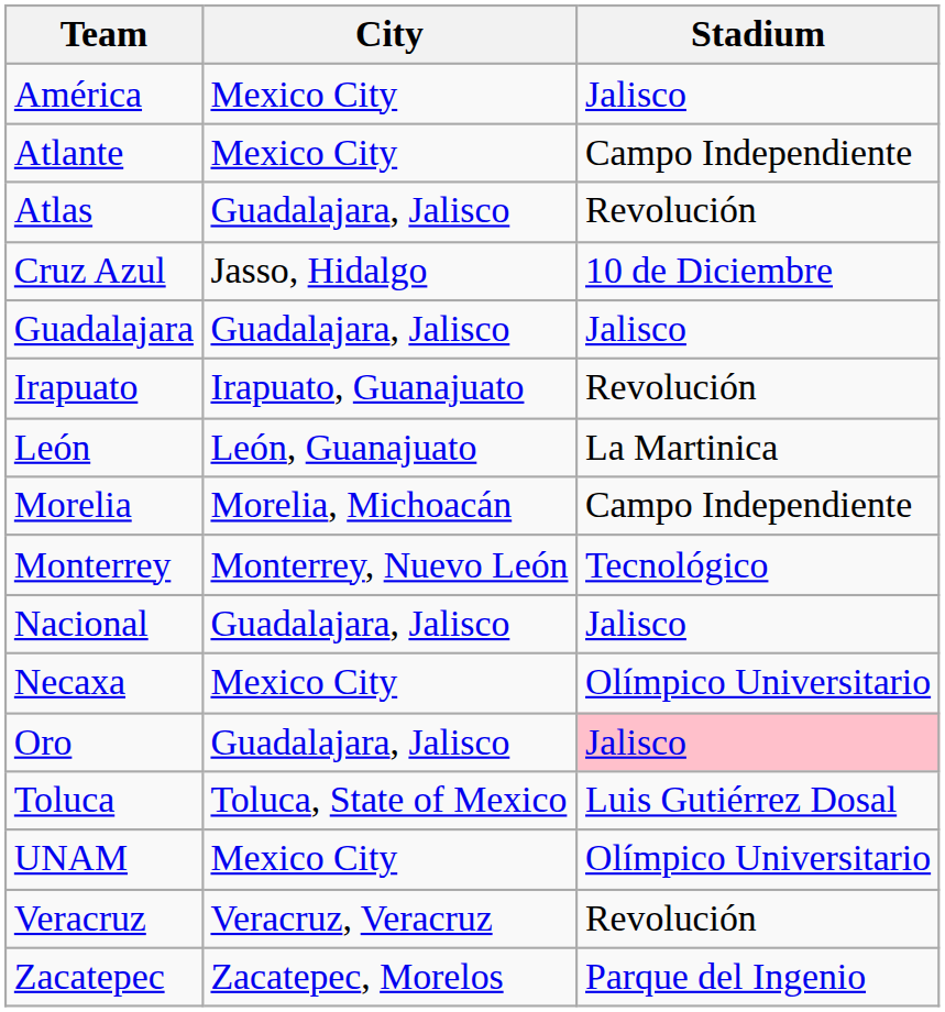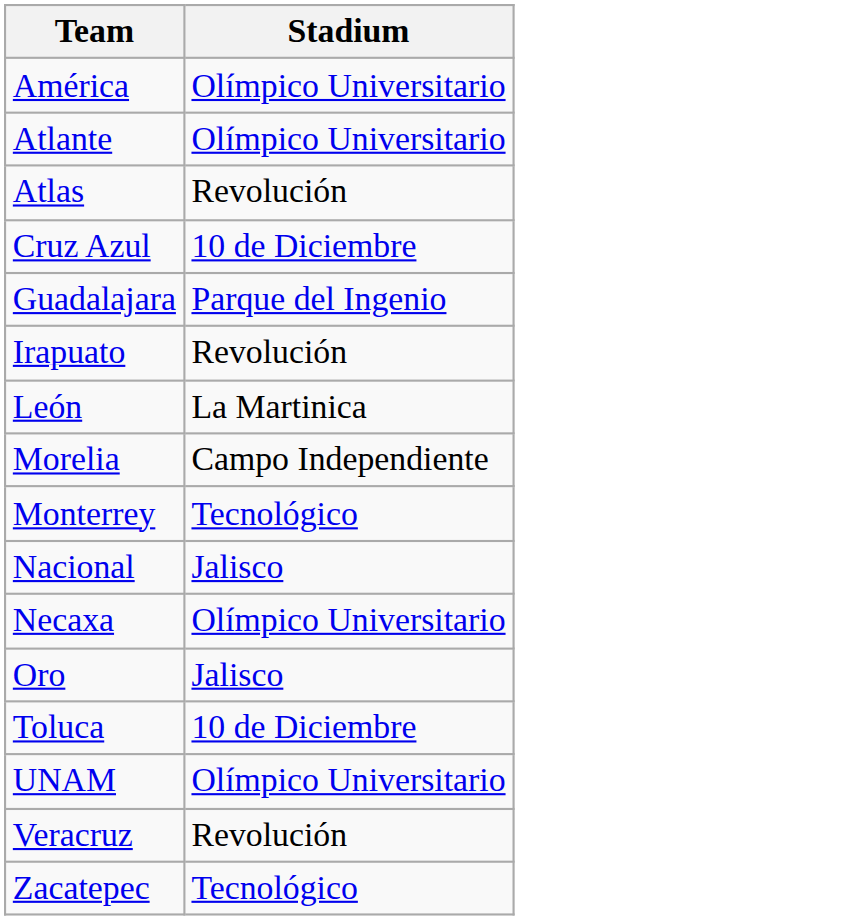- column: City | Mexico City | Mexico City | Guadalajara, Jalisco | Jasso, Hidalgo | Guadalajara, Jalisco | Irapuato, Guanajuato | León, Guanajuato | Morelia, Michoacán | Monterrey, Nuevo León | Guadalajara, Jalisco | Mexico City | Guadalajara, Jalisco | Toluca, State of Mexico | Mexico City | Veracruz, Veracruz | Zacatepec, Morelos
América | Stadium: Jalisco -> Olímpico Universitario
Atlante | Stadium: Campo Independiente -> Olímpico Universitario
Guadalajara | Stadium: Jalisco -> Parque del Ingenio
Oro | Stadium: pink background -> no background
Toluca | Stadium: Luis Gutiérrez Dosal -> 10 de Diciembre
Zacatepec | Stadium: Parque del Ingenio -> Tecnológico
